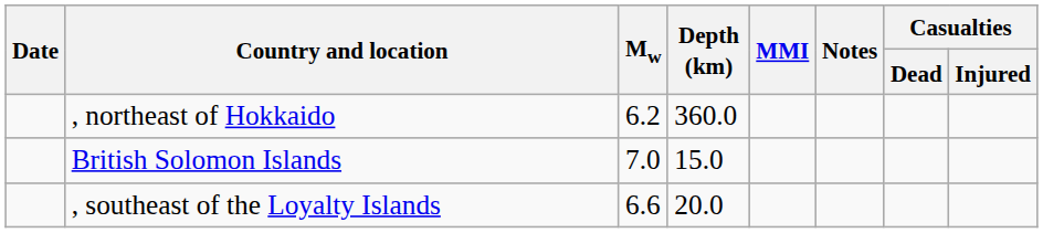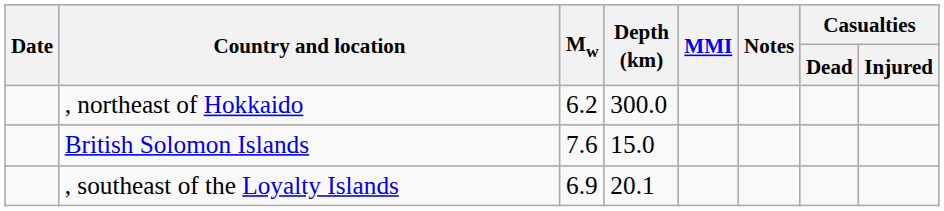, northeast of Hokkaido | Depth (km): 360.0 -> 300.0
British Solomon Islands | Mw: 7.0 -> 7.6
, southeast of the Loyalty Islands | Mw: 6.6 -> 6.9
, southeast of the Loyalty Islands | Depth (km): 20.0 -> 20.1
